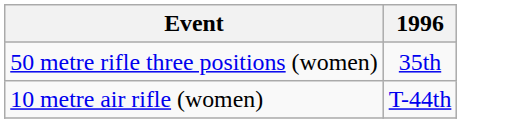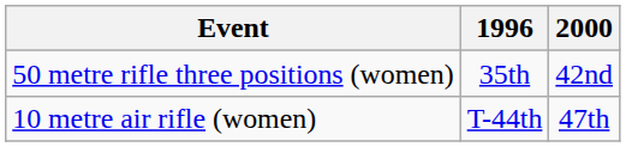+ column: 2000 | 42nd | 47th
